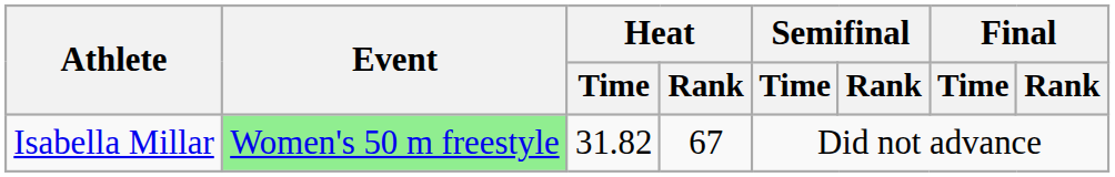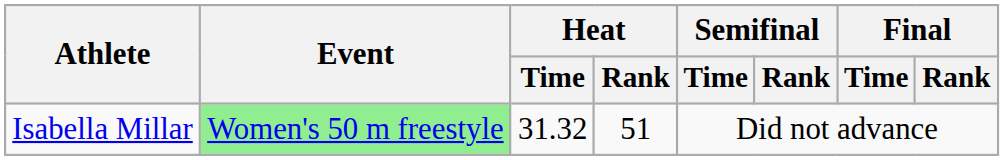Isabella Millar | Heat / Time: 31.82 -> 31.32
Isabella Millar | Heat / Rank: 67 -> 51
